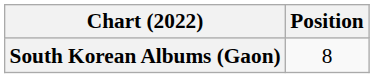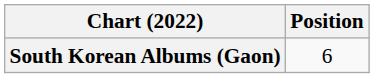South Korean Albums (Gaon) | Position: 8 -> 6
